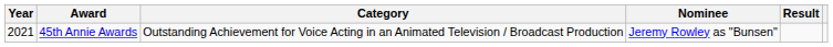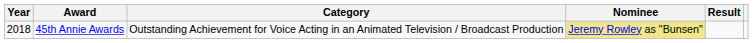45th Annie Awards | Year: 2021 -> 2018
45th Annie Awards | Nominee: no background -> khaki background
